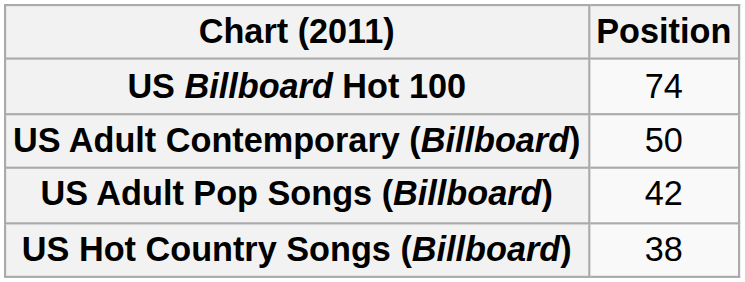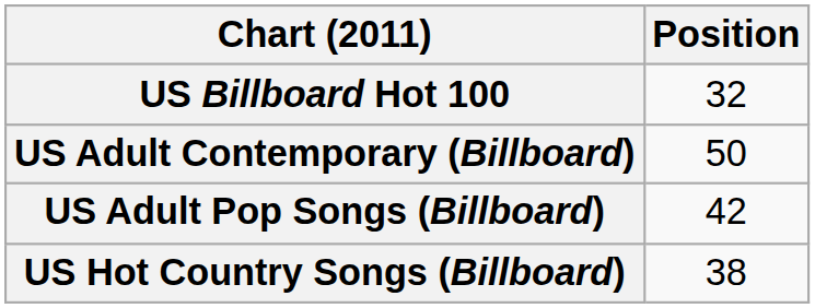US Billboard Hot 100 | Position: 74 -> 32
